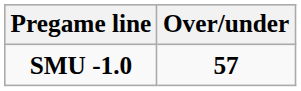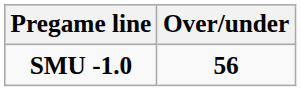SMU -1.0 | Over/under: 57 -> 56
